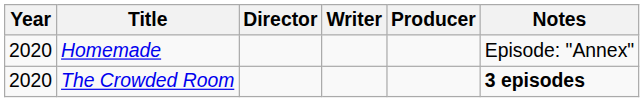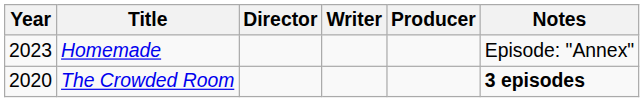Homemade | Year: 2020 -> 2023
